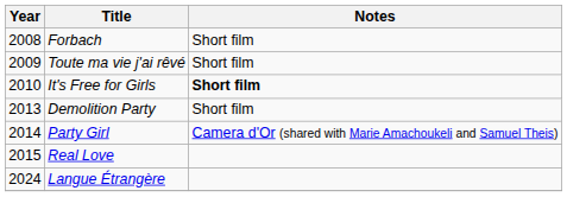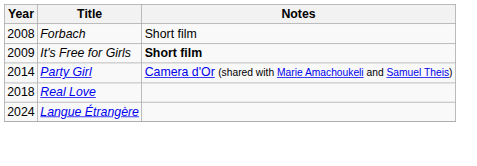- row: 2009 | Toute ma vie j'ai rêvé | Short film
It's Free for Girls | Year: 2010 -> 2009
- row: 2013 | Demolition Party | Short film
Real Love | Year: 2015 -> 2018
